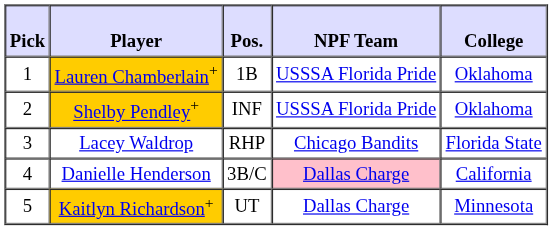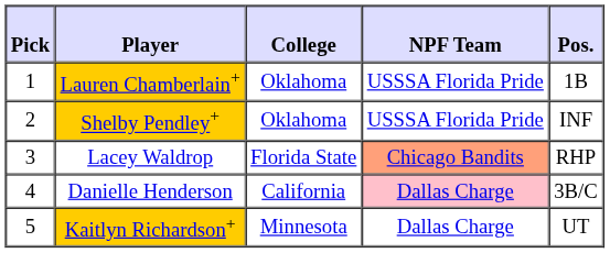columns swapped: Pos. <-> College
Lacey Waldrop | NPF Team: no background -> lightsalmon background
